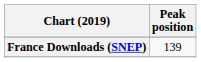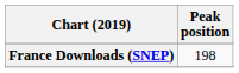France Downloads (SNEP) | Peak position: 139 -> 198
